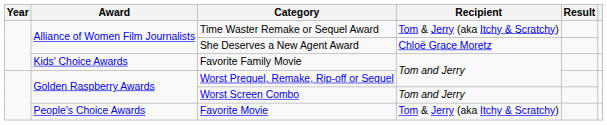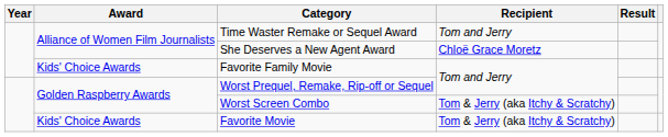Time Waster Remake or Sequel Award | Recipient: Tom & Jerry (aka Itchy & Scratchy) -> Tom and Jerry
Worst Screen Combo | Recipient: Tom and Jerry -> Tom & Jerry (aka Itchy & Scratchy)
Favorite Movie | Award: People's Choice Awards -> Kids' Choice Awards
